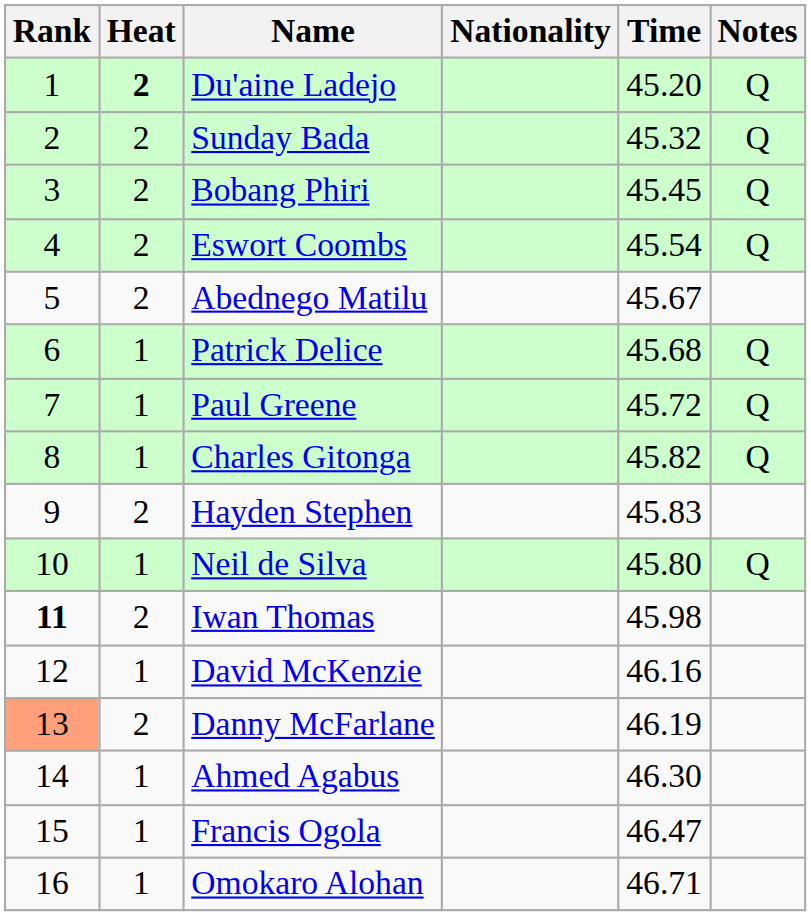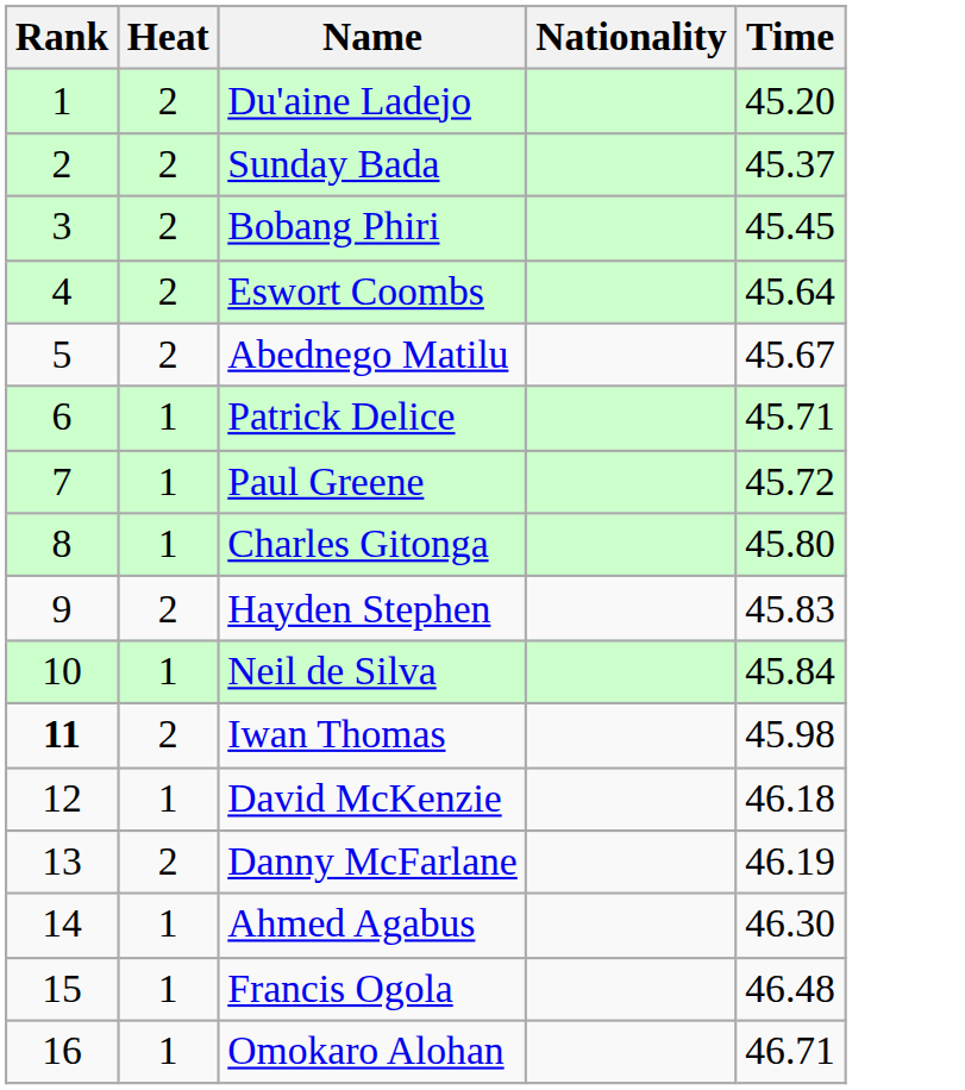- column: Notes | Q | Q | Q | Q | Q | Q | Q | Q
Du'aine Ladejo | Heat: bold -> normal
Sunday Bada | Time: 45.32 -> 45.37
Eswort Coombs | Time: 45.54 -> 45.64
Patrick Delice | Time: 45.68 -> 45.71
Charles Gitonga | Time: 45.82 -> 45.80
Neil de Silva | Time: 45.80 -> 45.84
David McKenzie | Time: 46.16 -> 46.18
Danny McFarlane | Rank: lightsalmon background -> no background
Francis Ogola | Time: 46.47 -> 46.48
